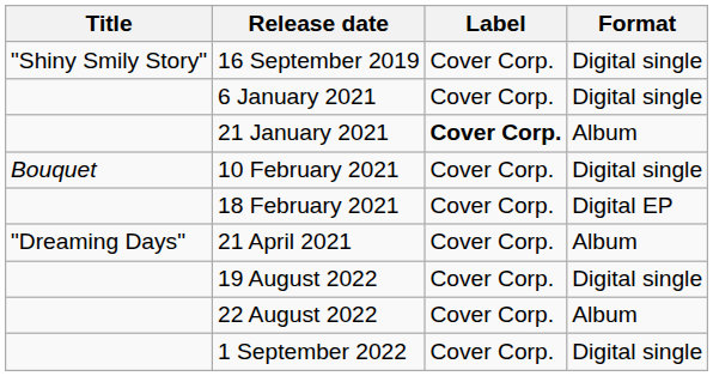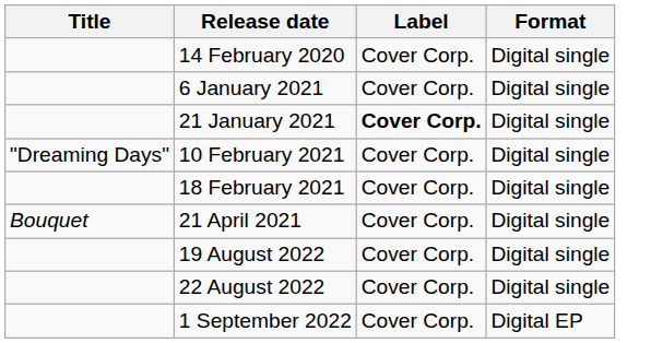- row: "Shiny Smily Story" | 16 September 2019 | Cover Corp. | Digital single
+ row: 14 February 2020 | Cover Corp. | Digital single
21 January 2021 | Format: Album -> Digital single
10 February 2021 | Title: Bouquet -> "Dreaming Days"
18 February 2021 | Format: Digital EP -> Digital single
21 April 2021 | Title: "Dreaming Days" -> Bouquet
21 April 2021 | Format: Album -> Digital single
22 August 2022 | Format: Album -> Digital single
1 September 2022 | Format: Digital single -> Digital EP
